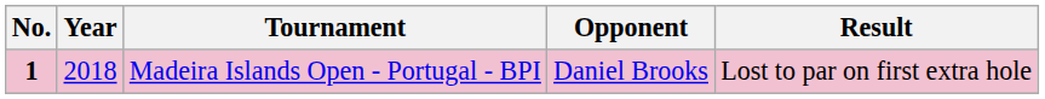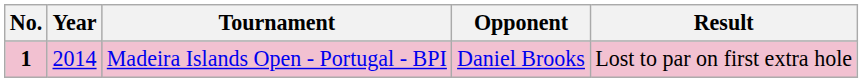Madeira Islands Open - Portugal - BPI | Year: 2018 -> 2014
